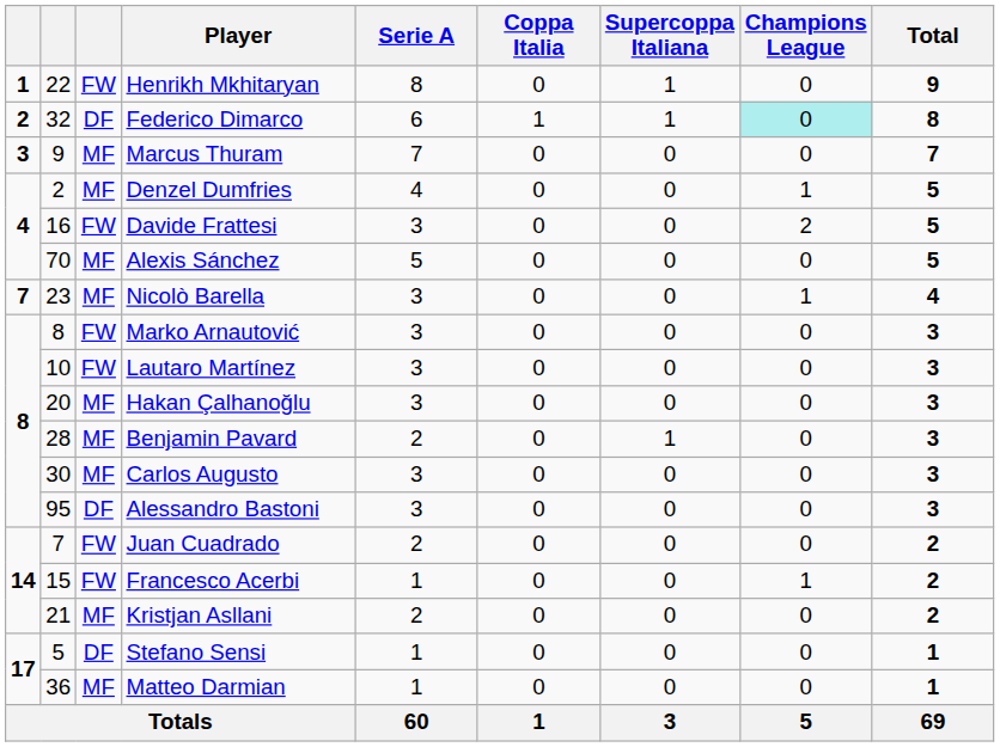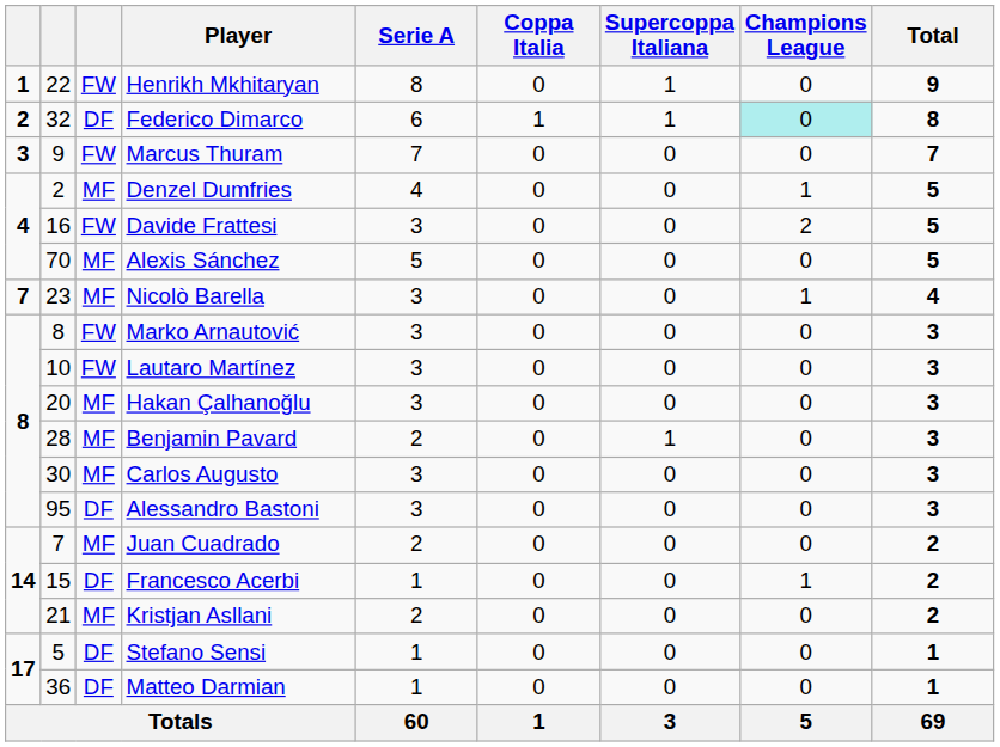Marcus Thuram | column 3: MF -> FW
Juan Cuadrado | column 3: FW -> MF
Francesco Acerbi | column 3: FW -> DF
Matteo Darmian | column 3: MF -> DF
